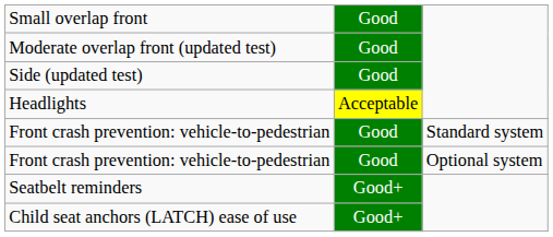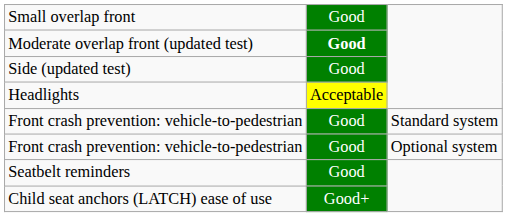Moderate overlap front (updated test) | column 2: normal -> bold
Seatbelt reminders | column 2: Good+ -> Good
